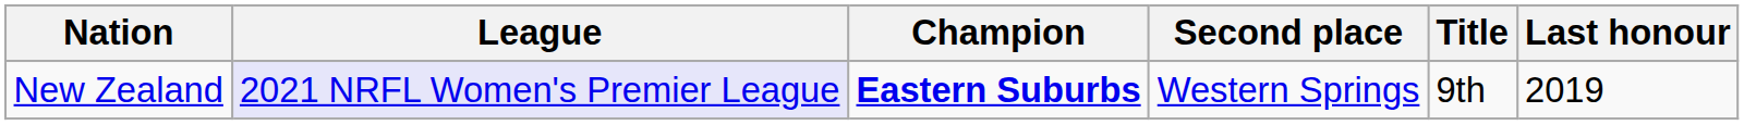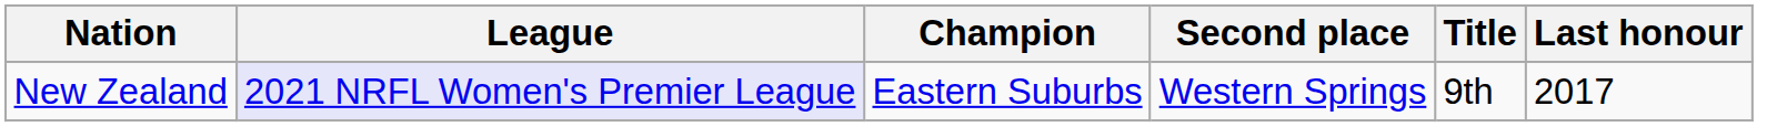New Zealand | Champion: bold -> normal
New Zealand | Last honour: 2019 -> 2017
